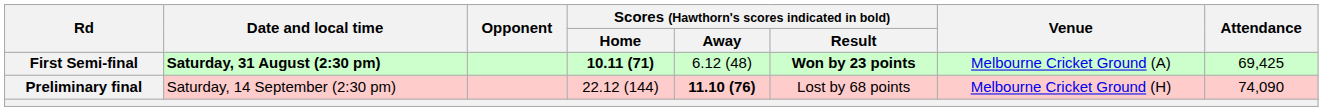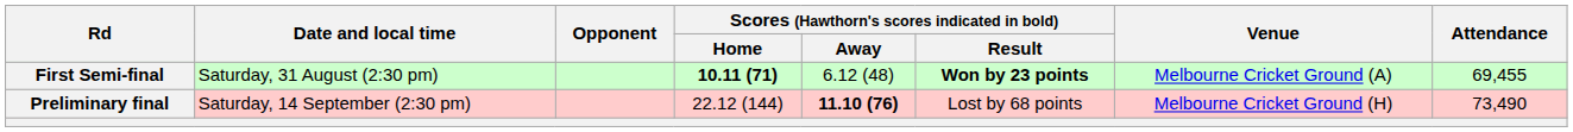First Semi-final | Date and local time: bold -> normal
First Semi-final | Attendance: 69,425 -> 69,455
Preliminary final | Attendance: 74,090 -> 73,490
